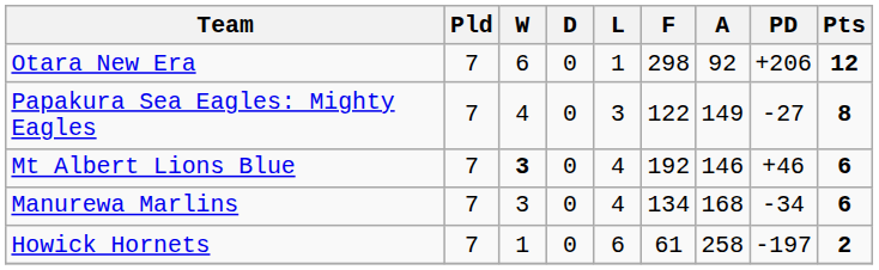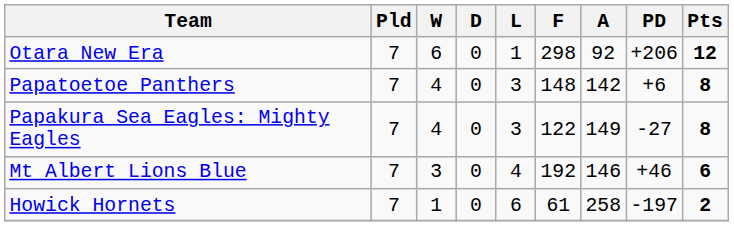+ row: Papatoetoe Panthers | 7 | 4 | 0 | 3 | 148 | 142 | +6 | 8
Mt Albert Lions Blue | W: bold -> normal
- row: Manurewa Marlins | 7 | 3 | 0 | 4 | 134 | 168 | -34 | 6
